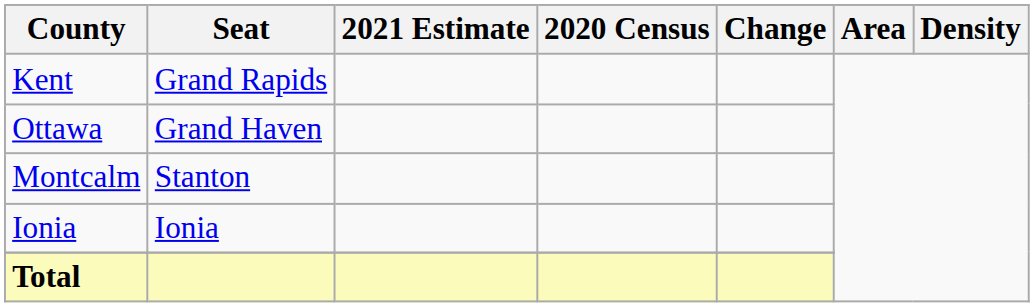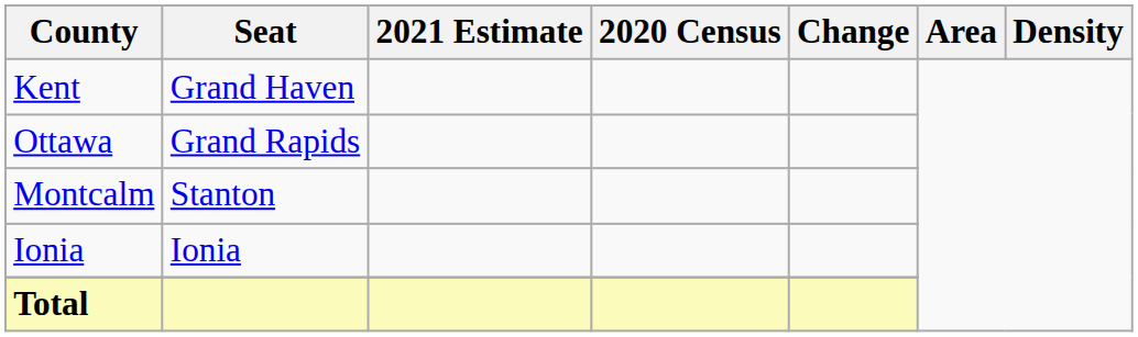Kent | Seat: Grand Rapids -> Grand Haven
Ottawa | Seat: Grand Haven -> Grand Rapids
